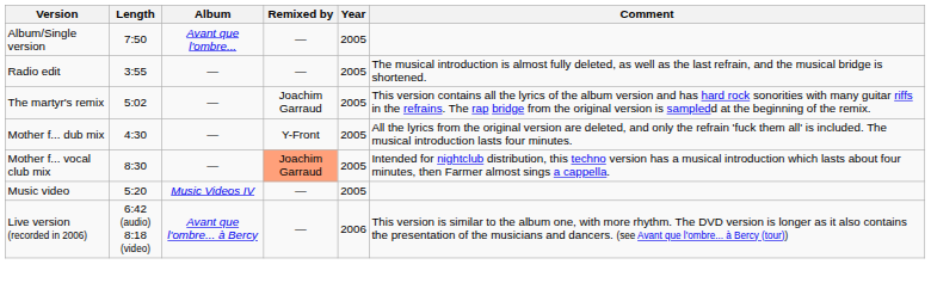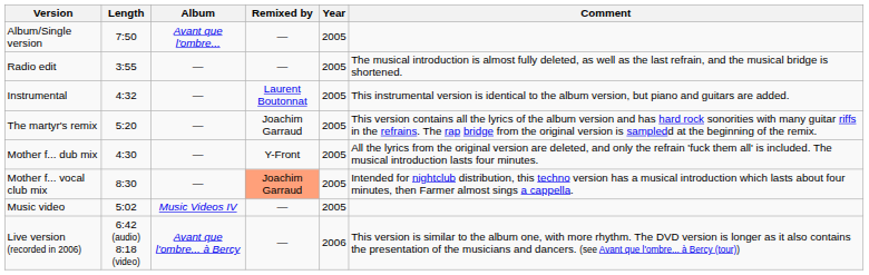+ row: Instrumental | 4:32 | — | Laurent Boutonnat | 2005 | This instrumental version is identical to the album version, but piano and guitars are added.
The martyr's remix | Length: 5:02 -> 5:20
Music video | Length: 5:20 -> 5:02
